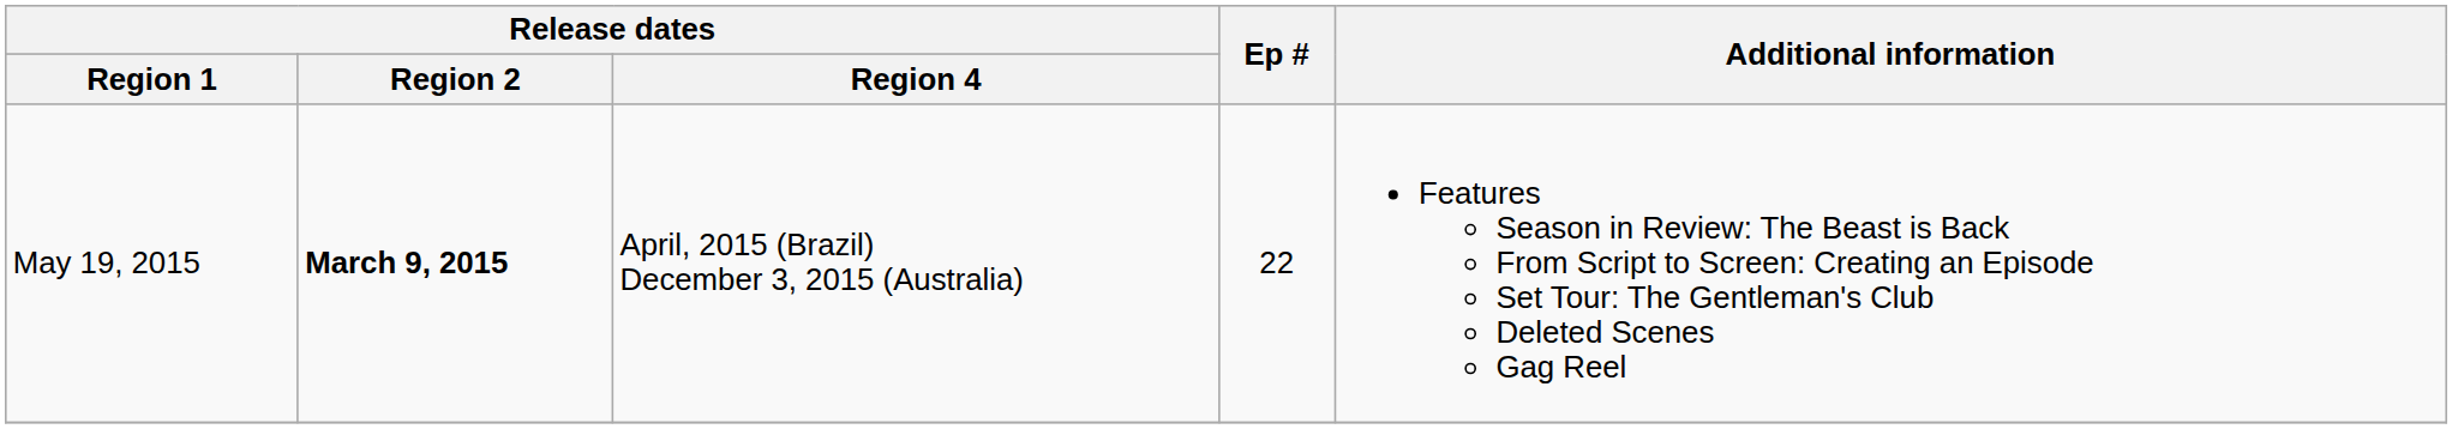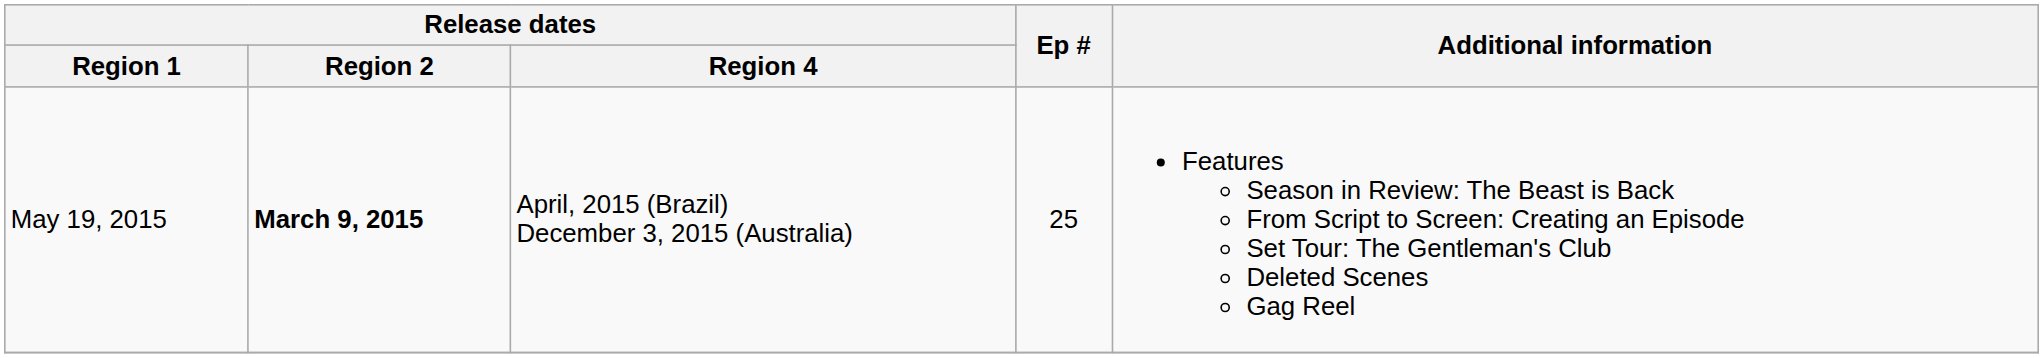May 19, 2015 | Ep #: 22 -> 25
